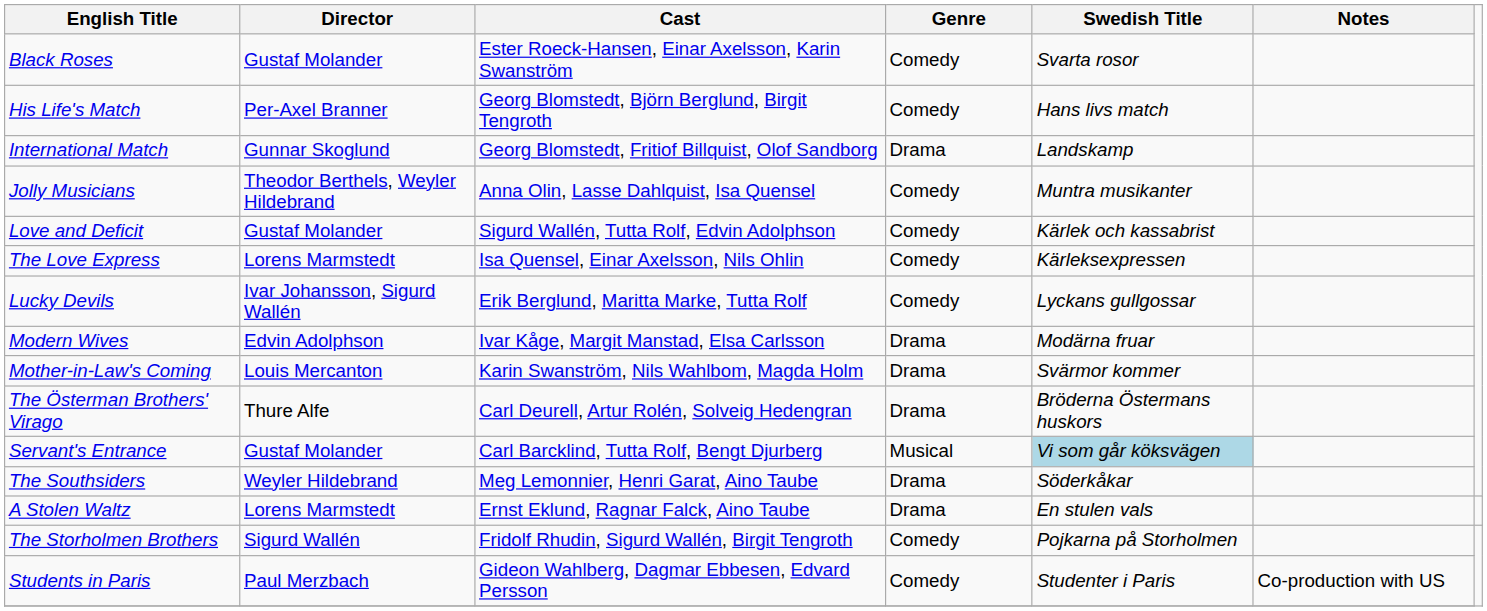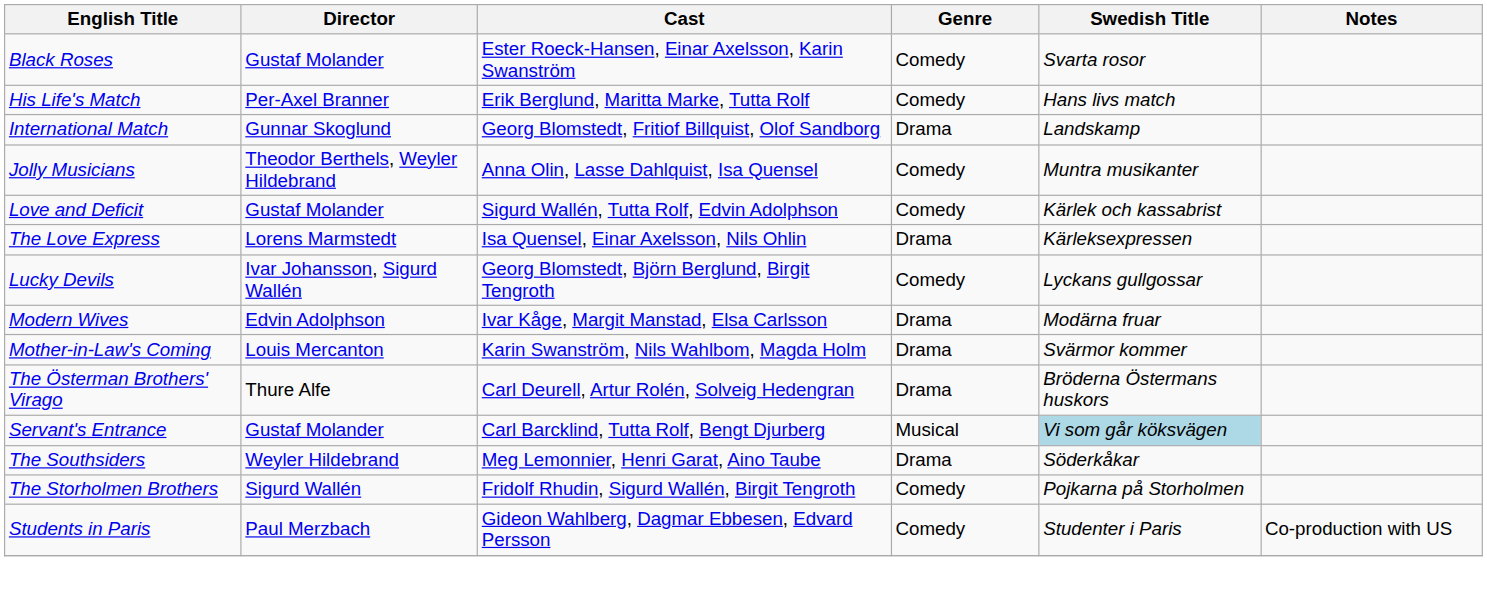His Life's Match | Cast: Georg Blomstedt, Björn Berglund, Birgit Tengroth -> Erik Berglund, Maritta Marke, Tutta Rolf
The Love Express | Genre: Comedy -> Drama
Lucky Devils | Cast: Erik Berglund, Maritta Marke, Tutta Rolf -> Georg Blomstedt, Björn Berglund, Birgit Tengroth
- row: A Stolen Waltz | Lorens Marmstedt | Ernst Eklund, Ragnar Falck, Aino Taube | Drama | En stulen vals
